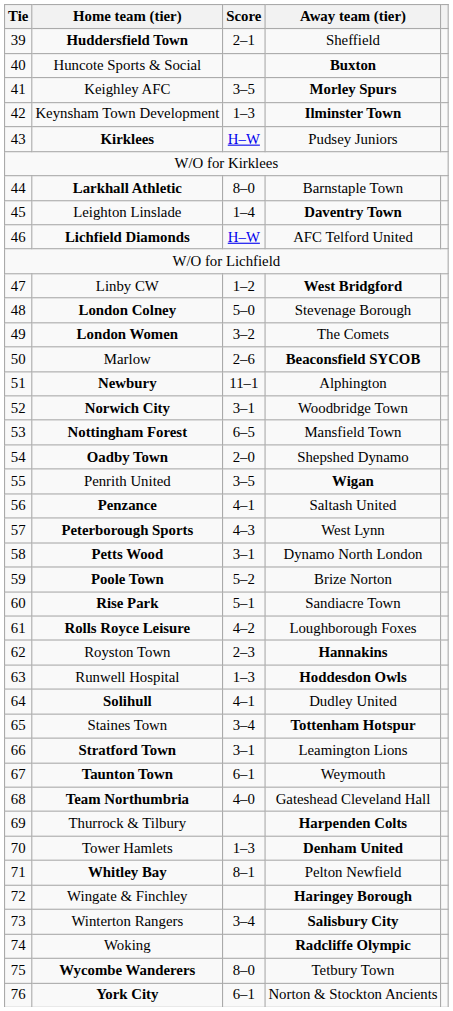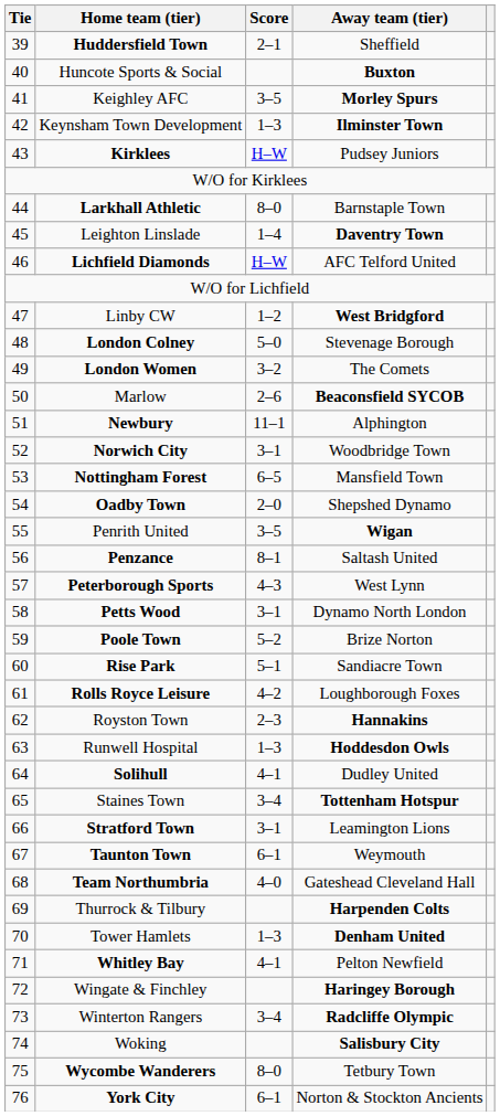Penzance | Score: 4–1 -> 8–1
Whitley Bay | Score: 8–1 -> 4–1
Winterton Rangers | Away team (tier): Salisbury City -> Radcliffe Olympic
Woking | Away team (tier): Radcliffe Olympic -> Salisbury City
